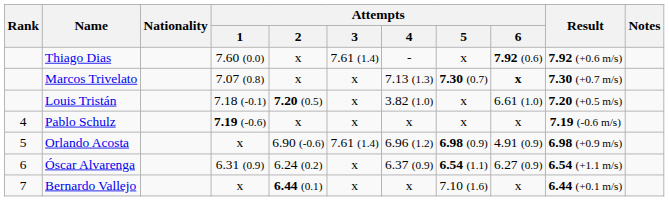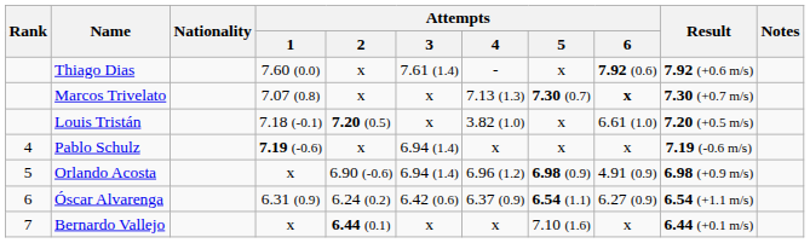Pablo Schulz | Attempts / 3: x -> 6.94 (1.4)
Orlando Acosta | Attempts / 3: 7.61 (1.4) -> 6.94 (1.4)
Óscar Alvarenga | Attempts / 3: x -> 6.42 (0.6)
